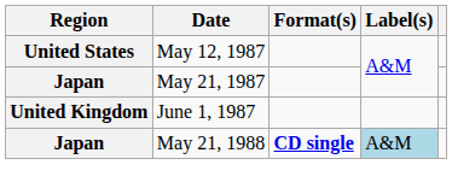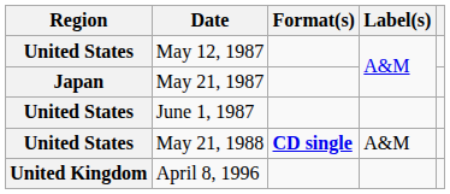June 1, 1987 | Region: United Kingdom -> United States
May 21, 1988 | Region: Japan -> United States
May 21, 1988 | Label(s): lightblue background -> no background
+ row: United Kingdom | April 8, 1996
